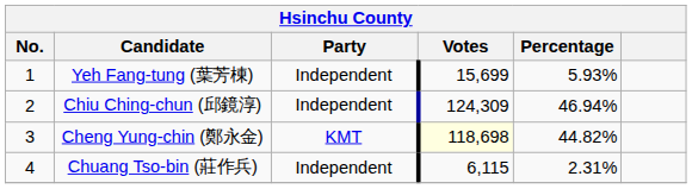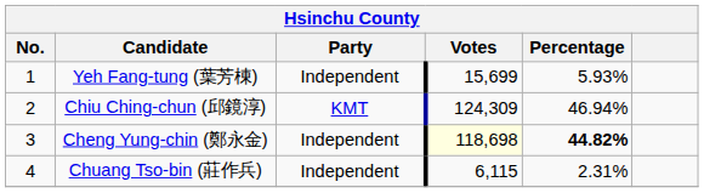Chiu Ching-chun (邱鏡淳) | Party: Independent -> KMT
Cheng Yung-chin (鄭永金) | Party: KMT -> Independent
Cheng Yung-chin (鄭永金) | Percentage: normal -> bold
